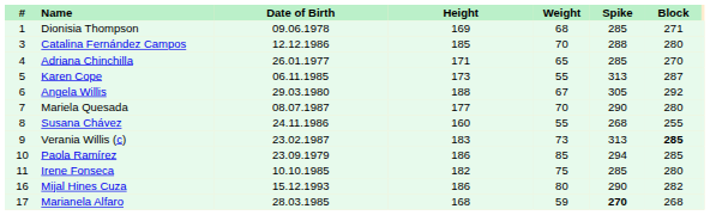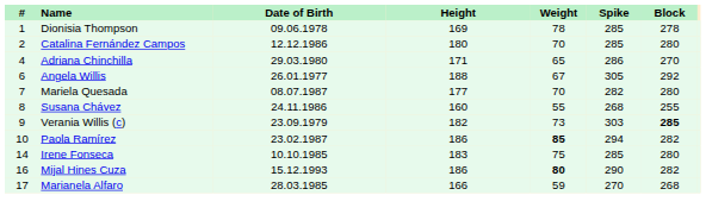Dionisia Thompson | Weight: 68 -> 78
Dionisia Thompson | Block: 271 -> 278
Catalina Fernández Campos | #: 3 -> 2
Catalina Fernández Campos | Height: 185 -> 180
Catalina Fernández Campos | Spike: 288 -> 285
Adriana Chinchilla | Date of Birth: 26.01.1977 -> 29.03.1980
Adriana Chinchilla | Spike: 285 -> 286
- row: 5 | Karen Cope | 06.11.1985 | 173 | 55 | 313 | 287
Angela Willis | Date of Birth: 29.03.1980 -> 26.01.1977
Mariela Quesada | Spike: 290 -> 282
Verania Willis (c) | Date of Birth: 23.02.1987 -> 23.09.1979
Verania Willis (c) | Height: 183 -> 182
Verania Willis (c) | Spike: 313 -> 303
Paola Ramírez | Date of Birth: 23.09.1979 -> 23.02.1987
Paola Ramírez | Weight: normal -> bold
Paola Ramírez | Block: 285 -> 282
Irene Fonseca | #: 11 -> 14
Irene Fonseca | Height: 182 -> 183
Mijal Hines Cuza | Weight: normal -> bold
Marianela Alfaro | Height: 168 -> 166
Marianela Alfaro | Spike: bold -> normal
